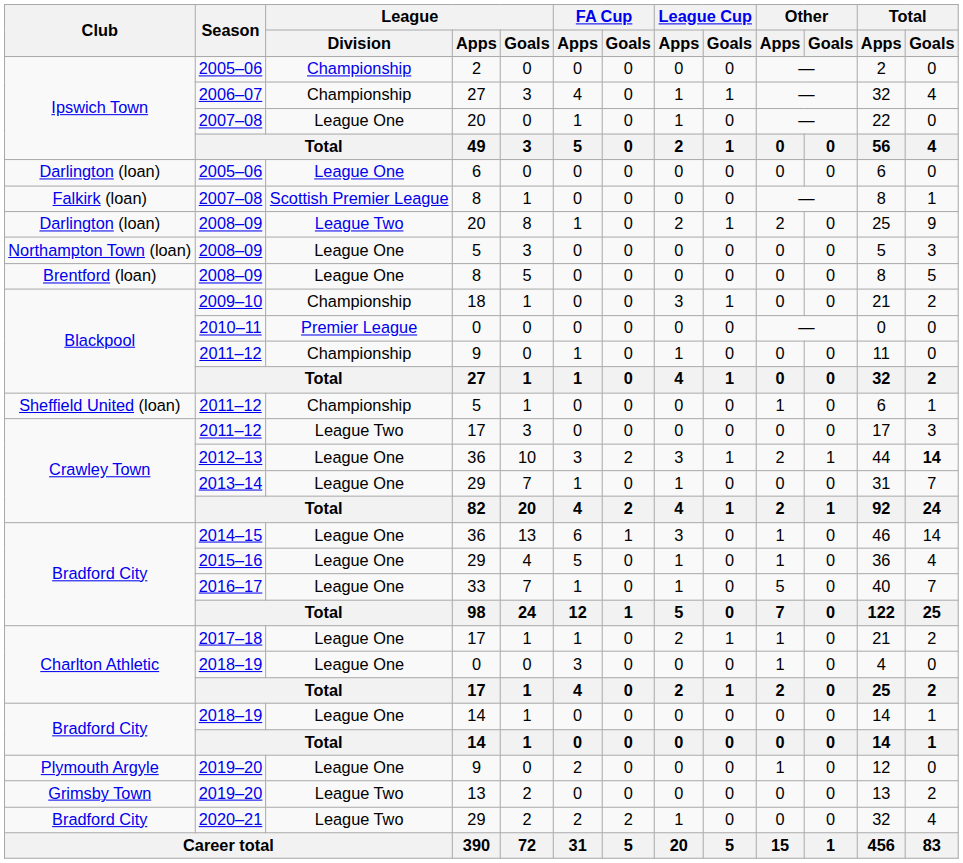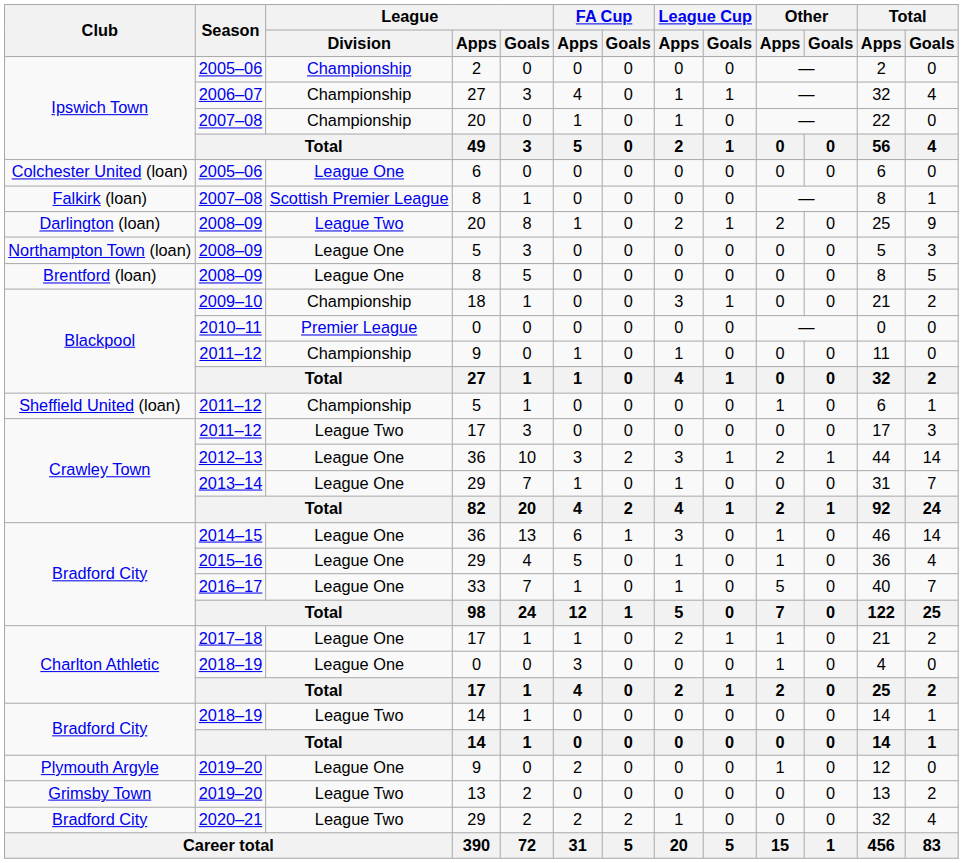2007–08 / 20 | League / Division: League One -> Championship
2005–06 / 6 | Club: Darlington (loan) -> Colchester United (loan)
2012–13 | Total / Goals: bold -> normal
2018–19 / 14 | League / Division: League One -> League Two
